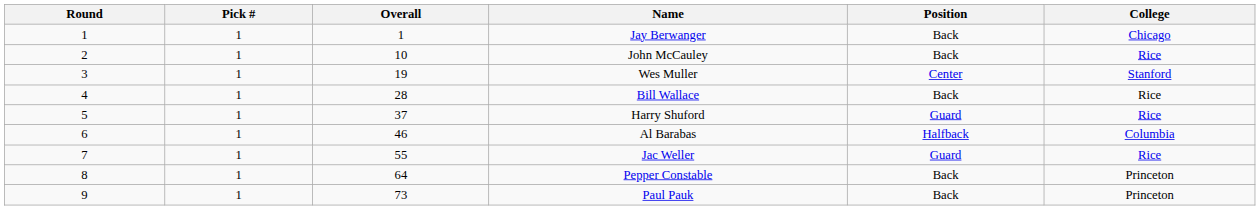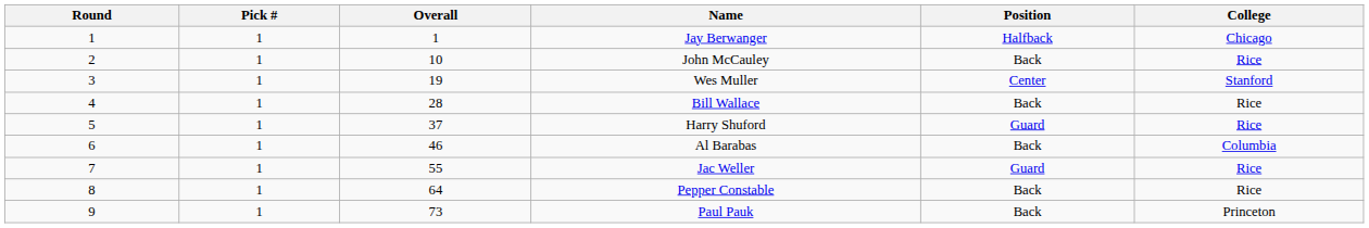Jay Berwanger | Position: Back -> Halfback
Al Barabas | Position: Halfback -> Back
Pepper Constable | College: Princeton -> Rice
